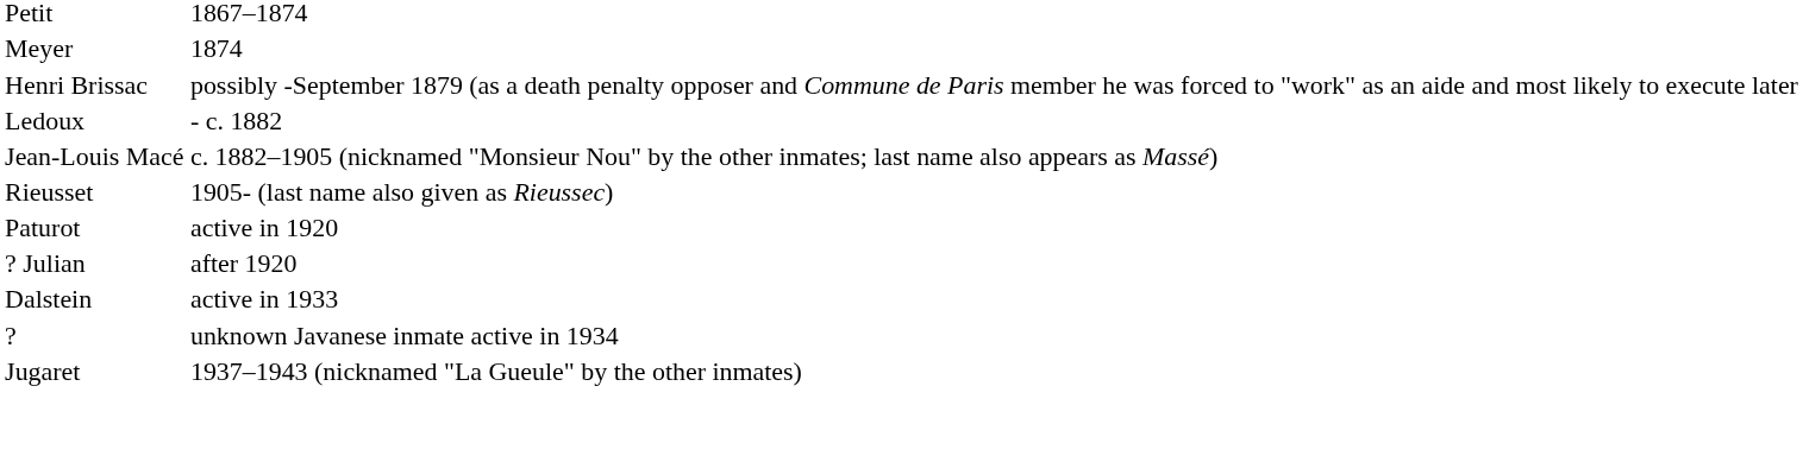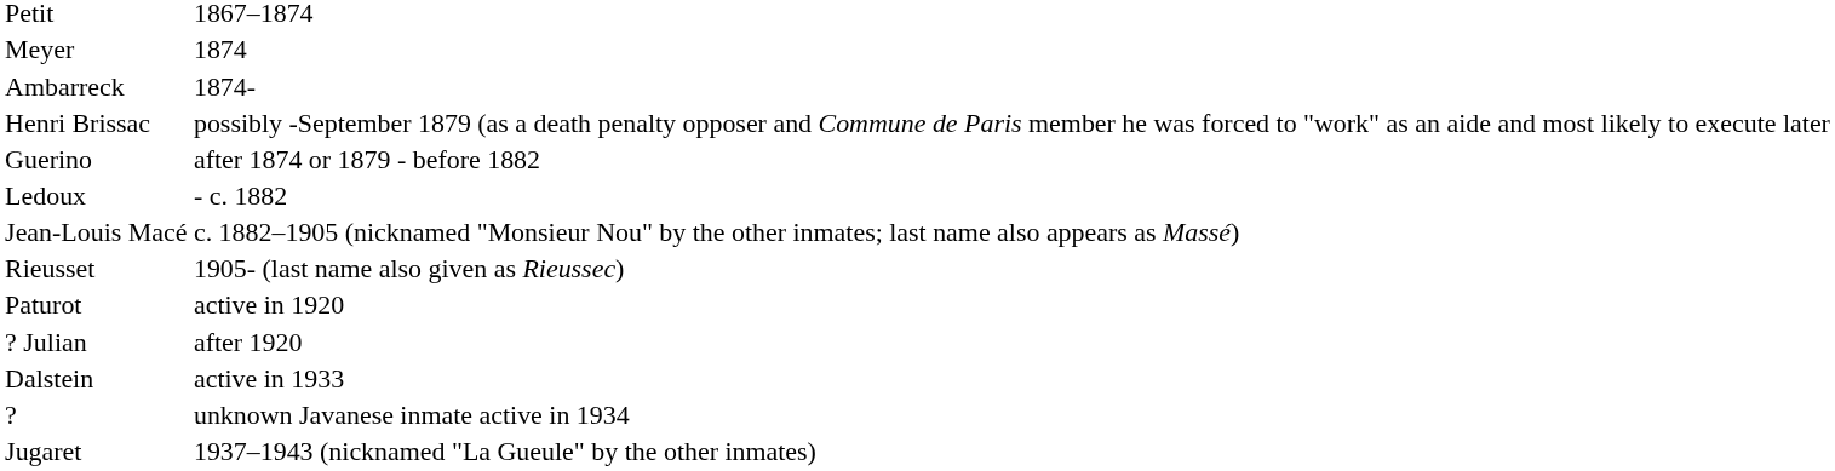+ row: Ambarreck | 1874-
+ row: Guerino | after 1874 or 1879 - before 1882
